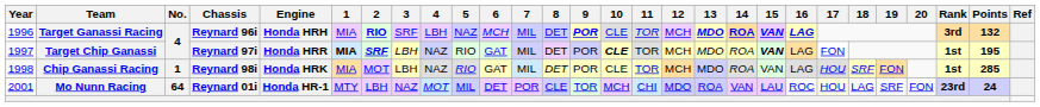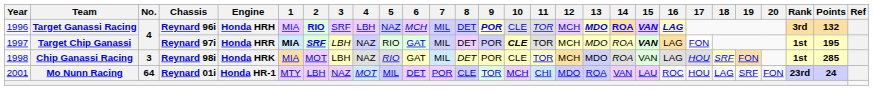Chip Ganassi Racing | No.: 1 -> 3
Mo Nunn Racing | 17: lightyellow background -> no background
